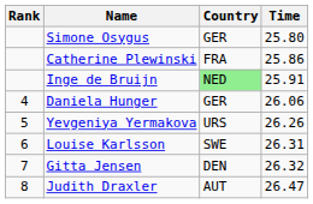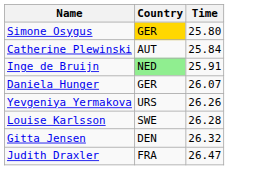- column: Rank | 4 | 5 | 6 | 7 | 8
Simone Osygus | Country: no background -> gold background
Catherine Plewinski | Country: FRA -> AUT
Catherine Plewinski | Time: 25.86 -> 25.84
Daniela Hunger | Time: 26.06 -> 26.07
Louise Karlsson | Time: 26.31 -> 26.28
Judith Draxler | Country: AUT -> FRA
